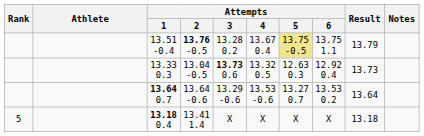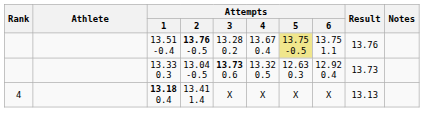13.51 -0.4 | Result: 13.79 -> 13.76
- row: 13.64 0.7 | 13.64 -0.6 | 13.29 -0.6 | 13.53 -0.6 | 13.27 0.7 | 13.53 0.2 | 13.64
13.18 0.4 | Rank: 5 -> 4
13.18 0.4 | Result: 13.18 -> 13.13
